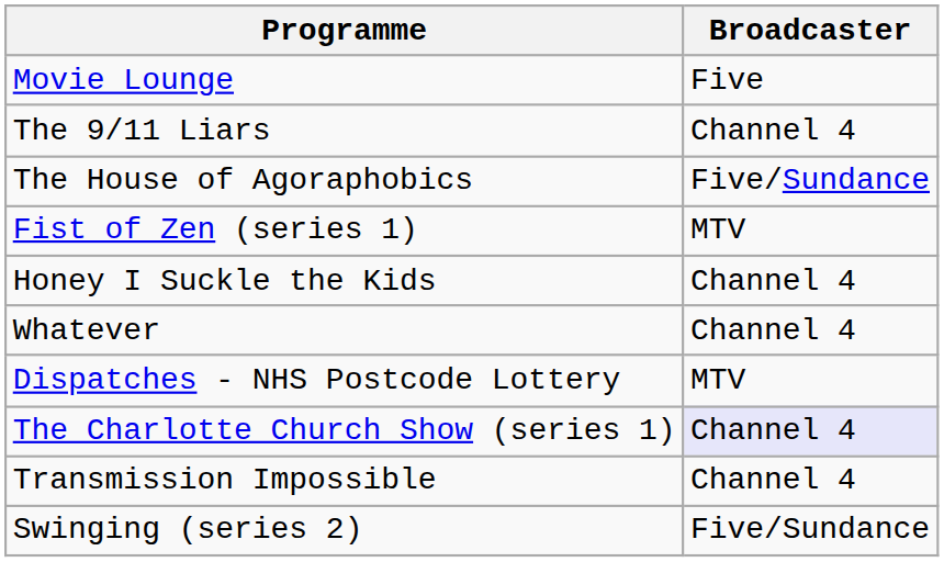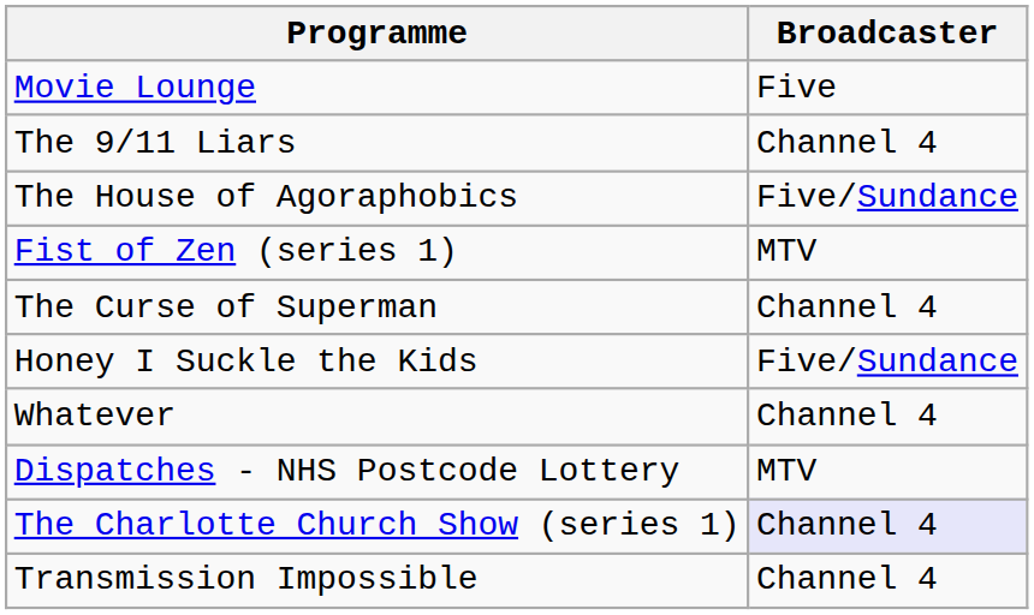+ row: The Curse of Superman | Channel 4
Honey I Suckle the Kids | Broadcaster: Channel 4 -> Five/Sundance
- row: Swinging (series 2) | Five/Sundance
